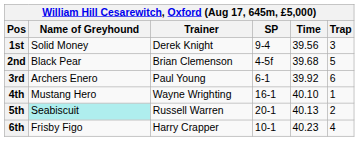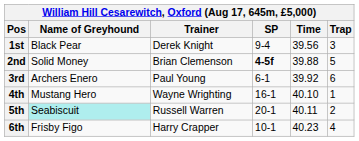1st | Name of Greyhound: Solid Money -> Black Pear
2nd | Name of Greyhound: Black Pear -> Solid Money
2nd | SP: normal -> bold
2nd | Time: 39.68 -> 39.88
5th | Time: 40.13 -> 40.11
